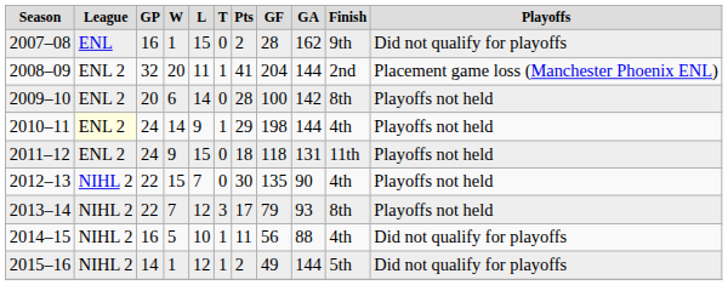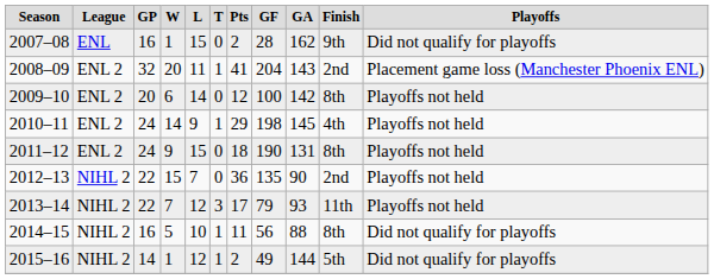2008–09 | GA: 144 -> 143
2009–10 | Pts: 28 -> 12
2010–11 | League: lightyellow background -> no background
2010–11 | GA: 144 -> 145
2011–12 | GF: 118 -> 190
2011–12 | Finish: 11th -> 8th
2012–13 | Pts: 30 -> 36
2012–13 | Finish: 4th -> 2nd
2013–14 | Finish: 8th -> 11th
2014–15 | Finish: 4th -> 8th
